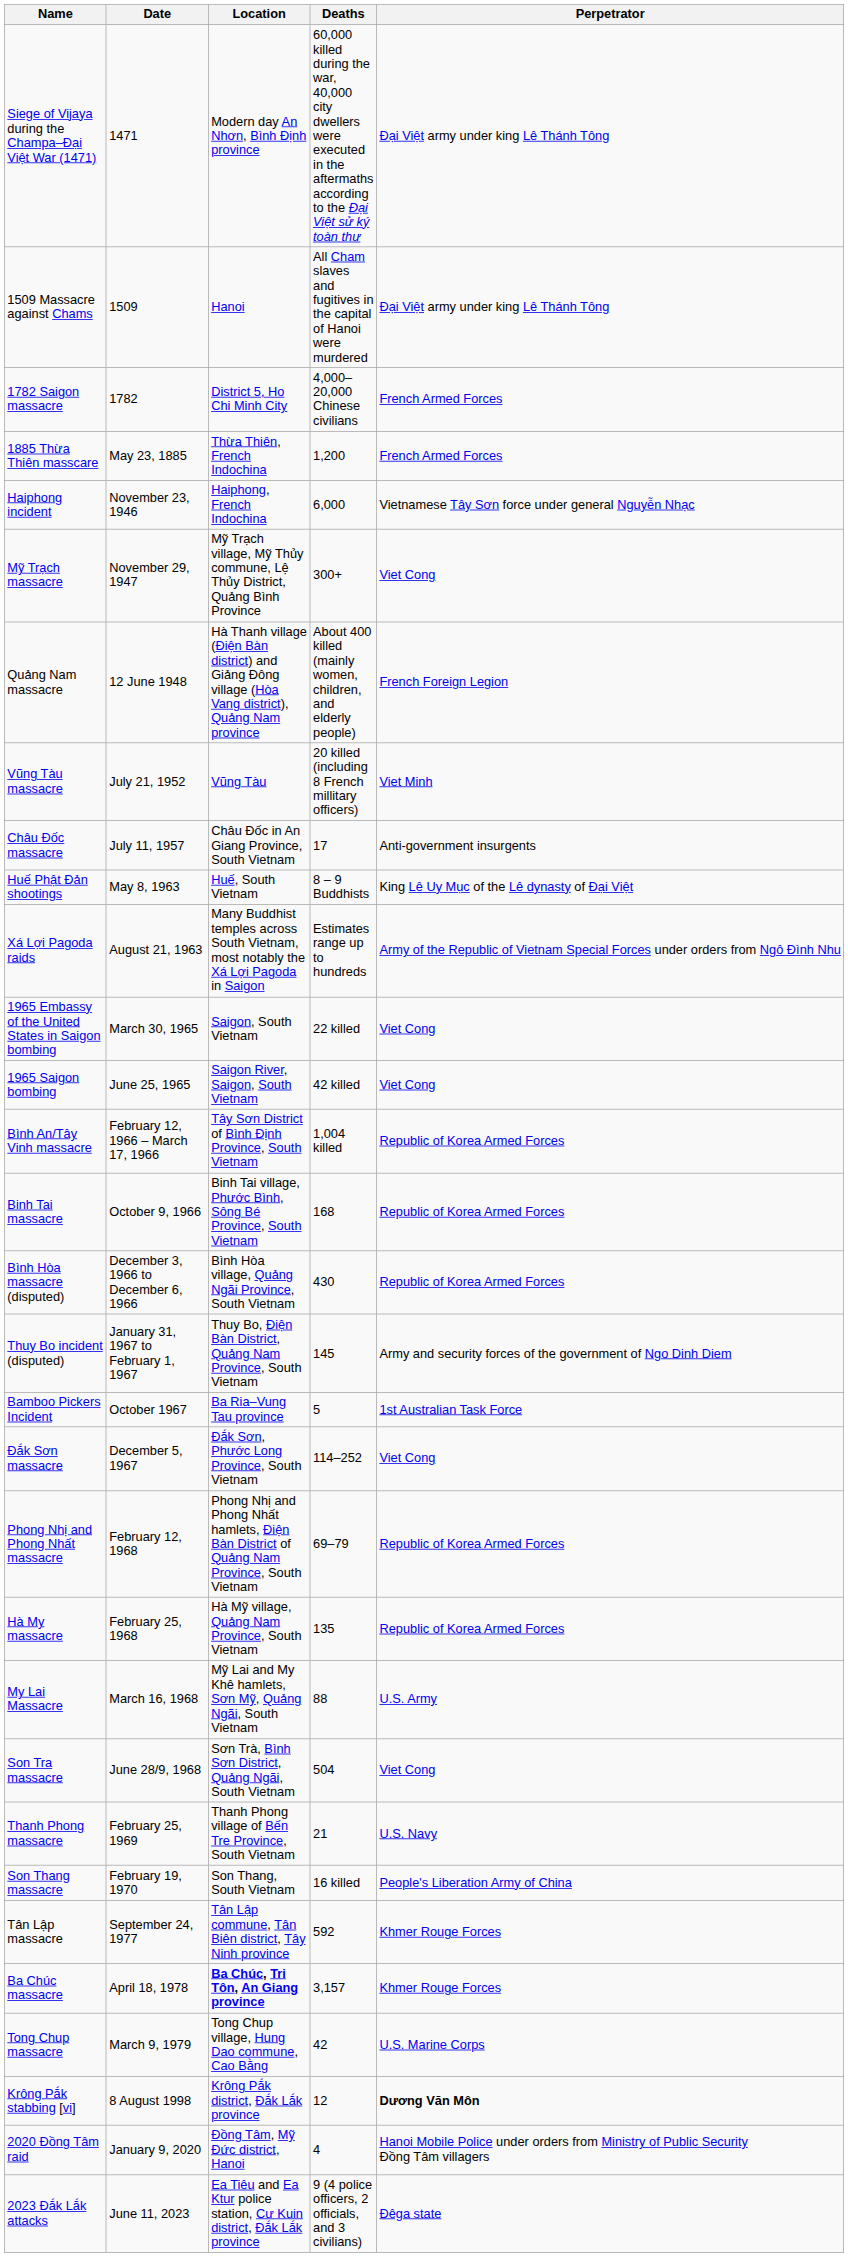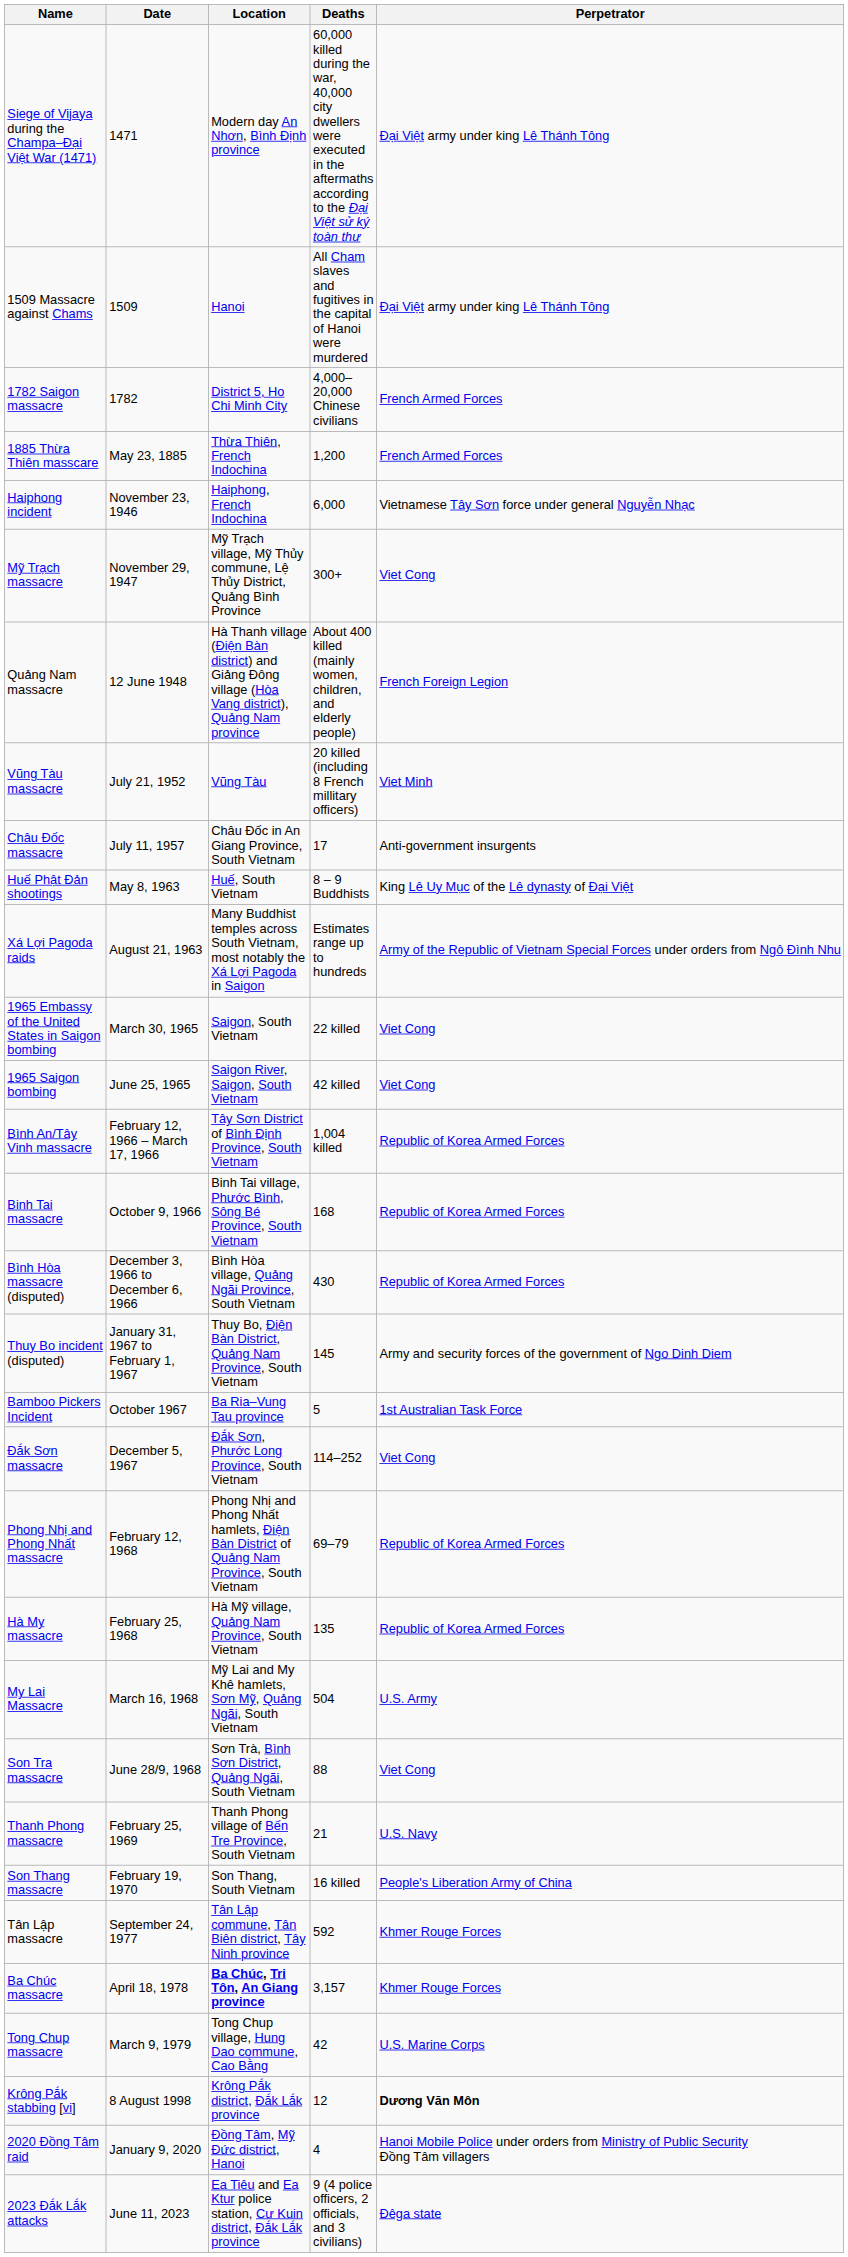My Lai Massacre | Deaths: 88 -> 504
Son Tra massacre | Deaths: 504 -> 88
